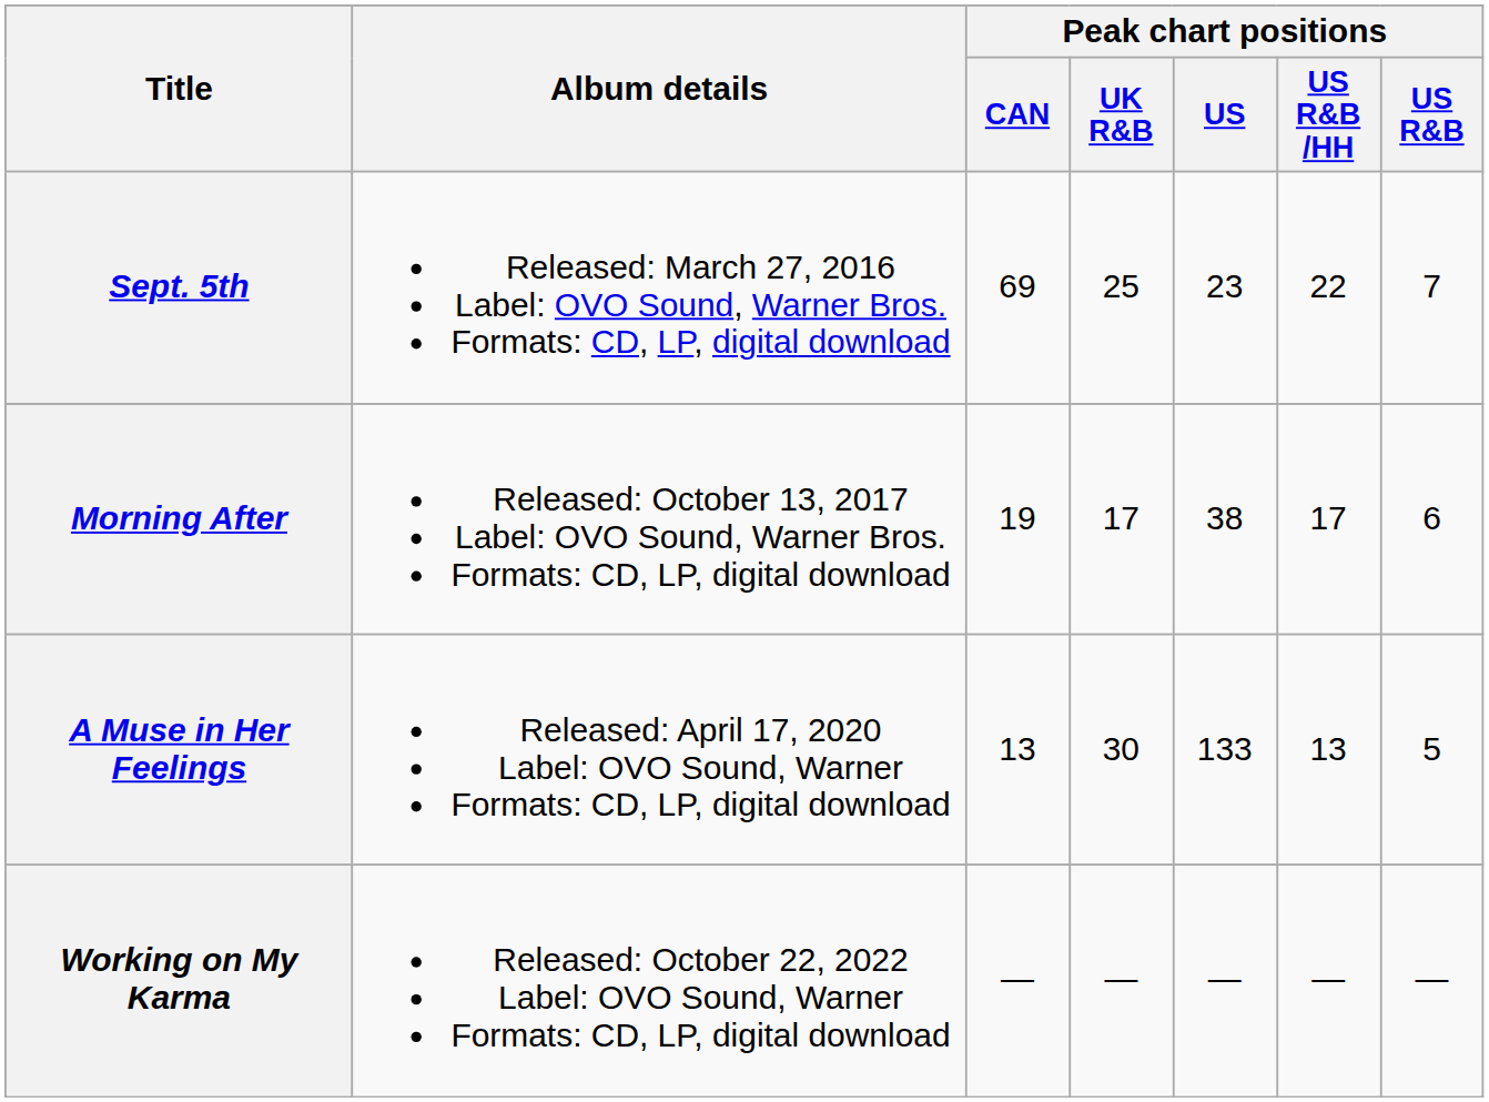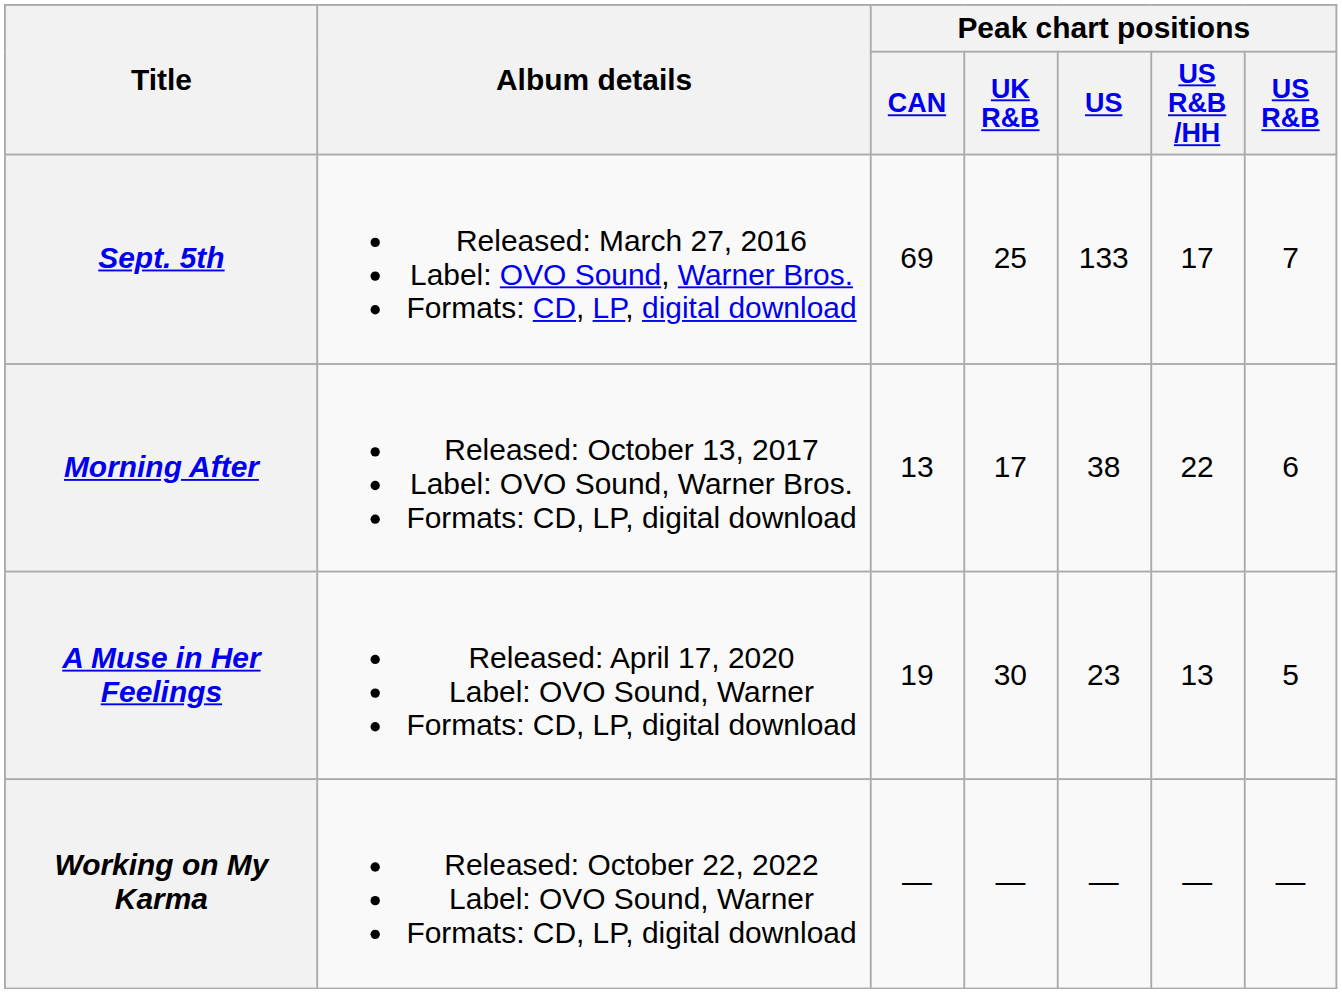Sept. 5th | Peak chart positions / US: 23 -> 133
Sept. 5th | Peak chart positions / US R&B /HH: 22 -> 17
Morning After | Peak chart positions / CAN: 19 -> 13
Morning After | Peak chart positions / US R&B /HH: 17 -> 22
A Muse in Her Feelings | Peak chart positions / CAN: 13 -> 19
A Muse in Her Feelings | Peak chart positions / US: 133 -> 23
